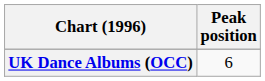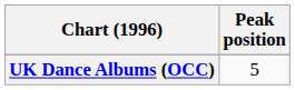UK Dance Albums (OCC) | Peak position: 6 -> 5
